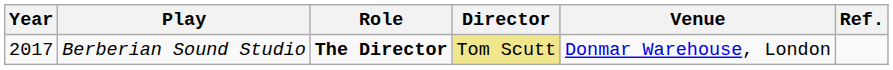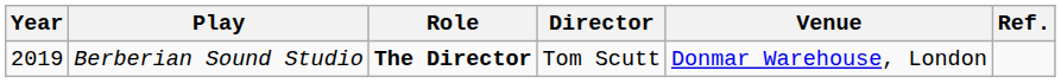Berberian Sound Studio | Year: 2017 -> 2019
Berberian Sound Studio | Director: khaki background -> no background
